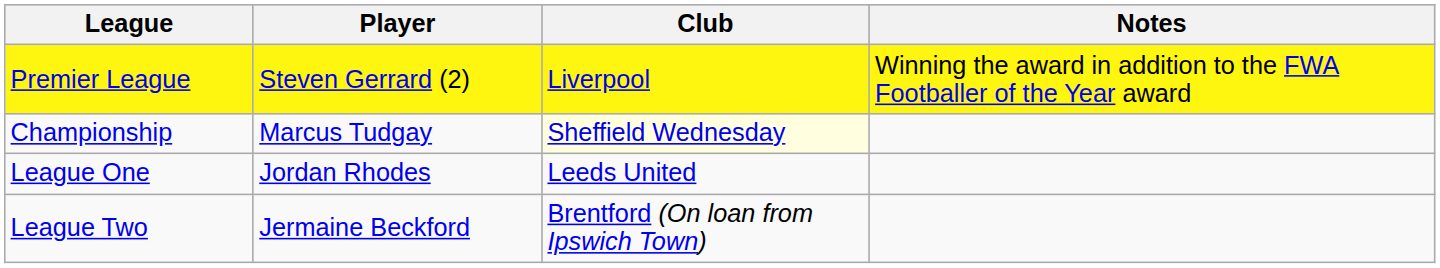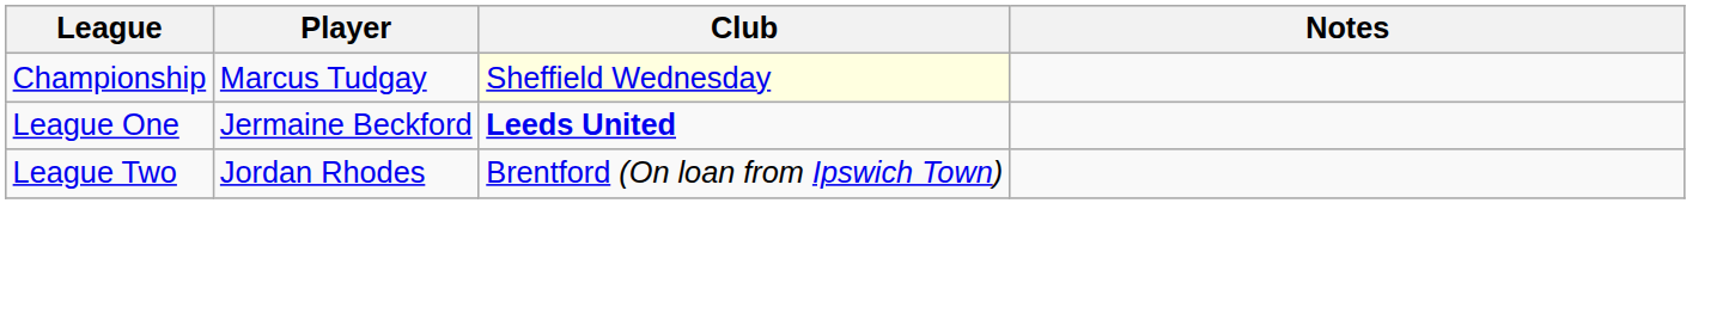- row: Premier League | Steven Gerrard (2) | Liverpool | Winning the award in addition to the FWA Footballer of the Year award
League One | Player: Jordan Rhodes -> Jermaine Beckford
League One | Club: normal -> bold
League Two | Player: Jermaine Beckford -> Jordan Rhodes
